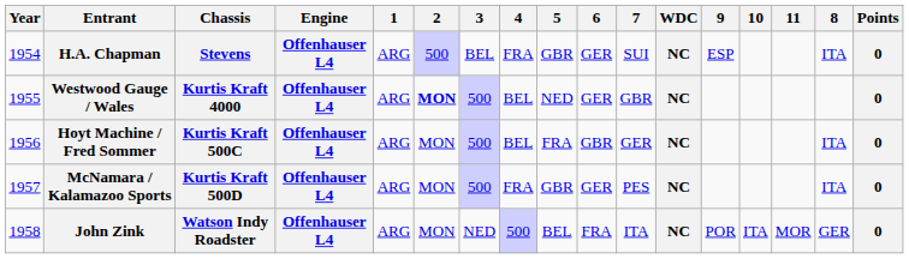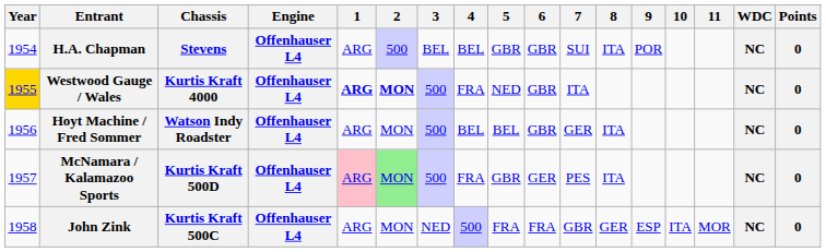columns swapped: 8 <-> WDC
H.A. Chapman | 4: FRA -> BEL
H.A. Chapman | 6: GER -> GBR
H.A. Chapman | 9: ESP -> POR
Westwood Gauge / Wales | Year: no background -> gold background
Westwood Gauge / Wales | 1: normal -> bold
Westwood Gauge / Wales | 4: BEL -> FRA
Westwood Gauge / Wales | 6: GER -> GBR
Westwood Gauge / Wales | 7: GBR -> ITA
Hoyt Machine / Fred Sommer | Chassis: Kurtis Kraft 500C -> Watson Indy Roadster
Hoyt Machine / Fred Sommer | 5: FRA -> BEL
McNamara / Kalamazoo Sports | 1: no background -> pink background
McNamara / Kalamazoo Sports | 2: no background -> lightgreen background
John Zink | Chassis: Watson Indy Roadster -> Kurtis Kraft 500C
John Zink | 5: BEL -> FRA
John Zink | 7: ITA -> GBR
John Zink | 9: POR -> ESP
